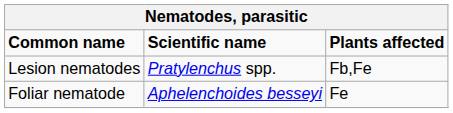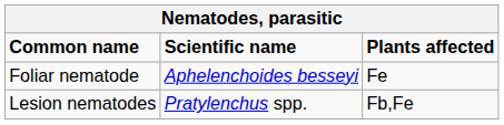rows swapped: Foliar nematode <-> Lesion nematodes
